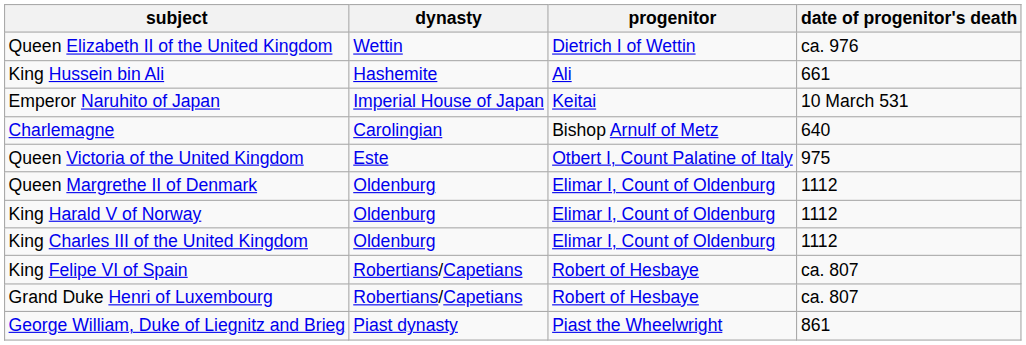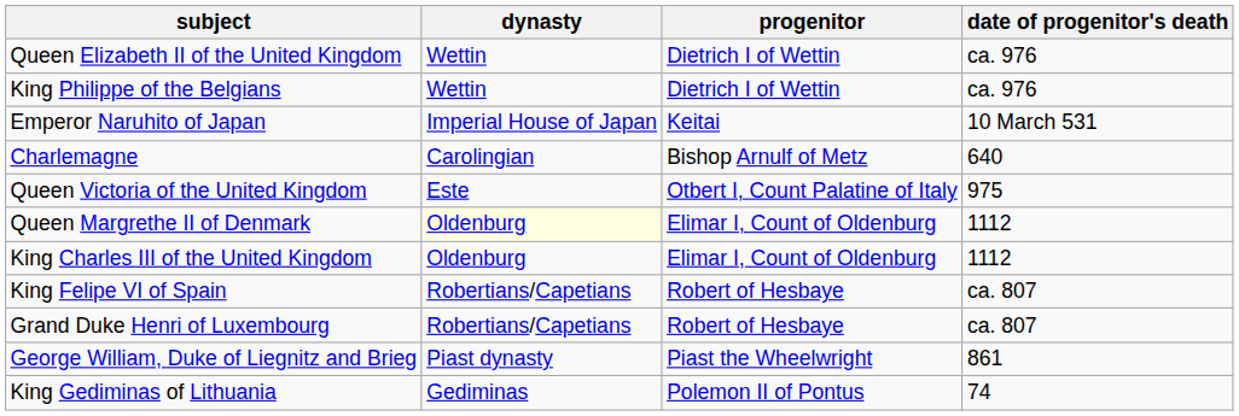+ row: King Philippe of the Belgians | Wettin | Dietrich I of Wettin | ca. 976
- row: King Hussein bin Ali | Hashemite | Ali | 661
Queen Margrethe II of Denmark | dynasty: no background -> lightyellow background
- row: King Harald V of Norway | Oldenburg | Elimar I, Count of Oldenburg | 1112
+ row: King Gediminas of Lithuania | Gediminas | Polemon II of Pontus | 74
